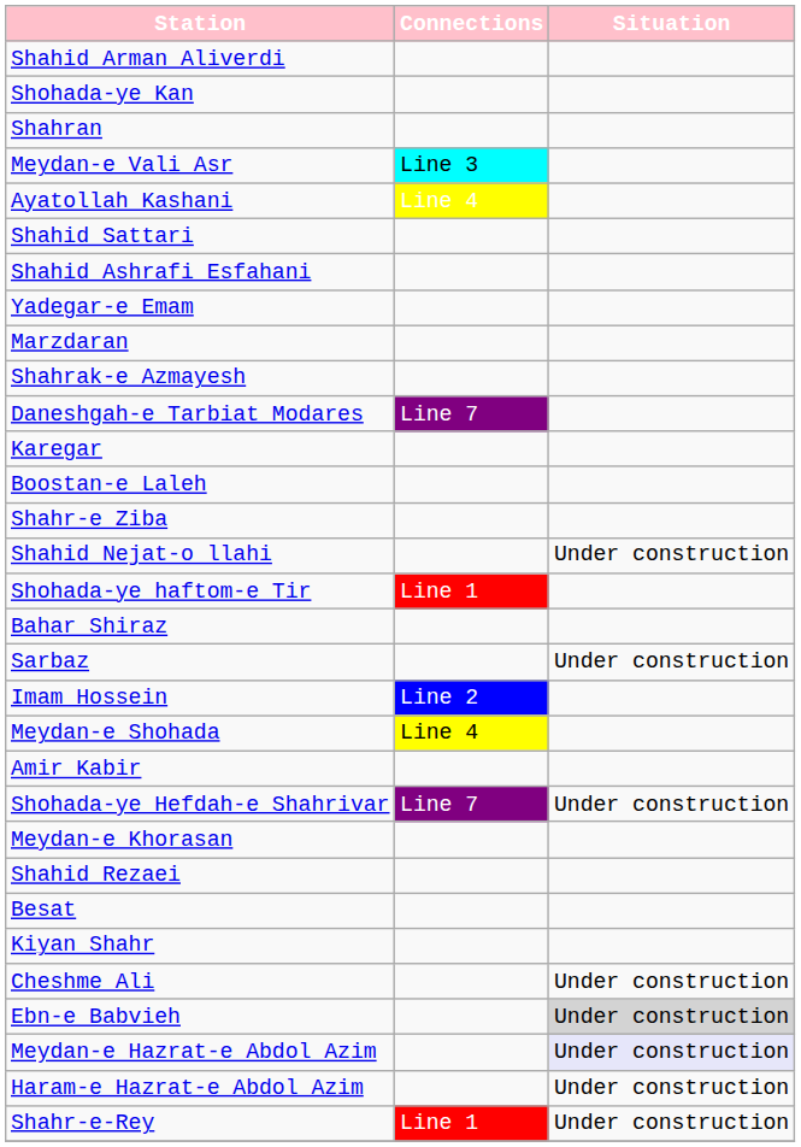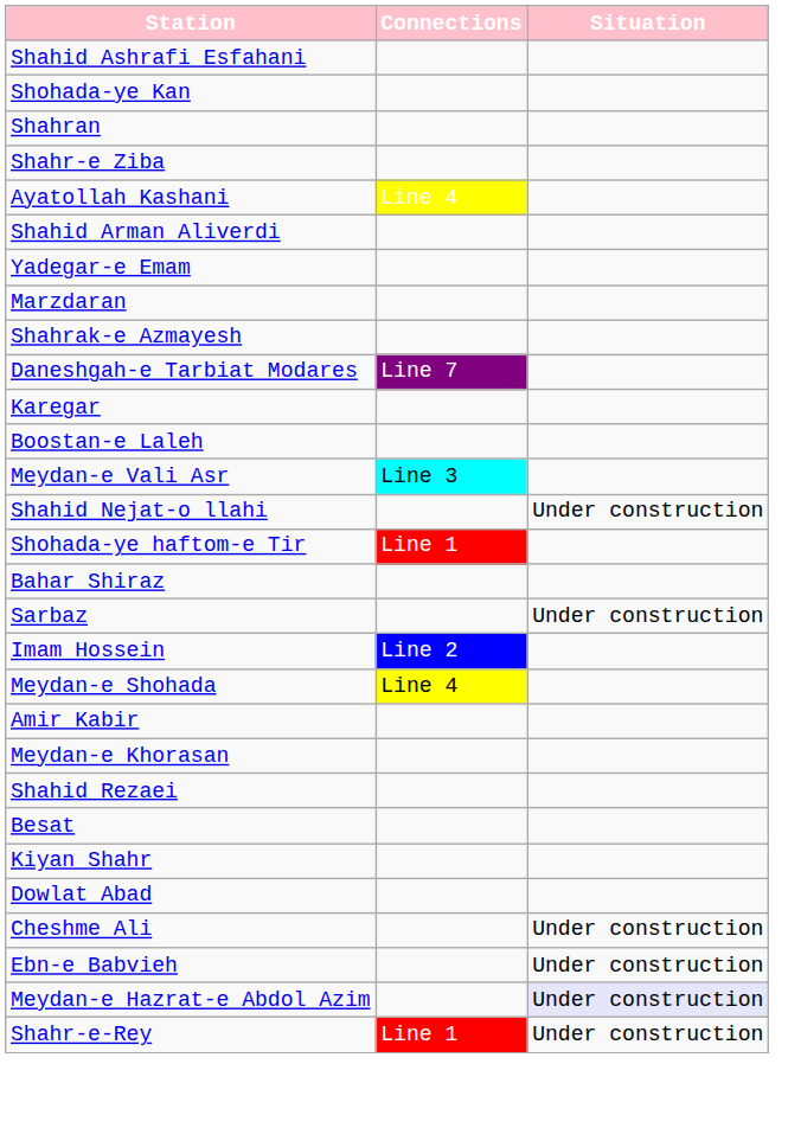rows swapped: Shahid Arman Aliverdi <-> Shahid Ashrafi Esfahani
rows swapped: Shahr-e Ziba <-> Meydan-e Vali Asr
- row: Shahid Sattari
- row: Shohada-ye Hefdah-e Shahrivar | Line 7 | Under construction
+ row: Dowlat Abad
Ebn-e Babvieh | Situation: lightgrey background -> no background
- row: Haram-e Hazrat-e Abdol Azim | Under construction
